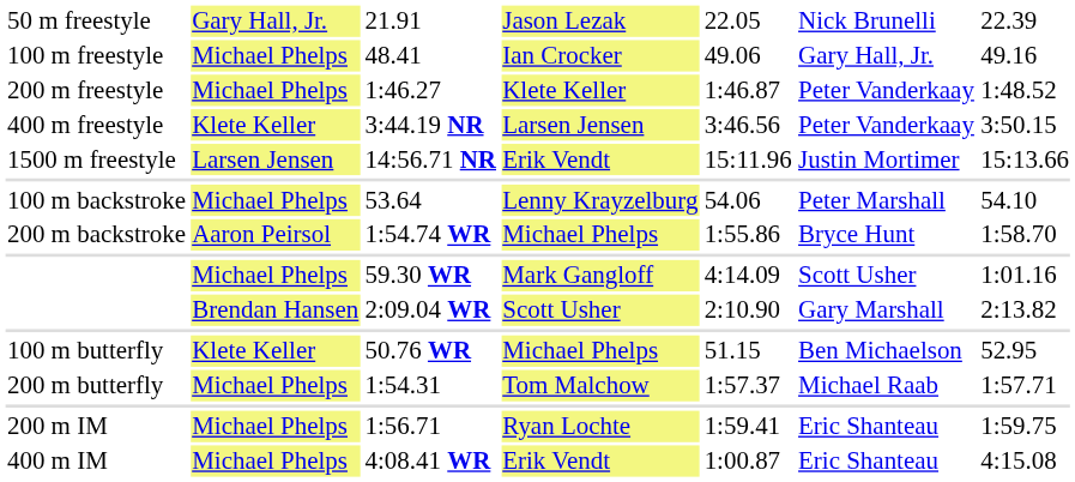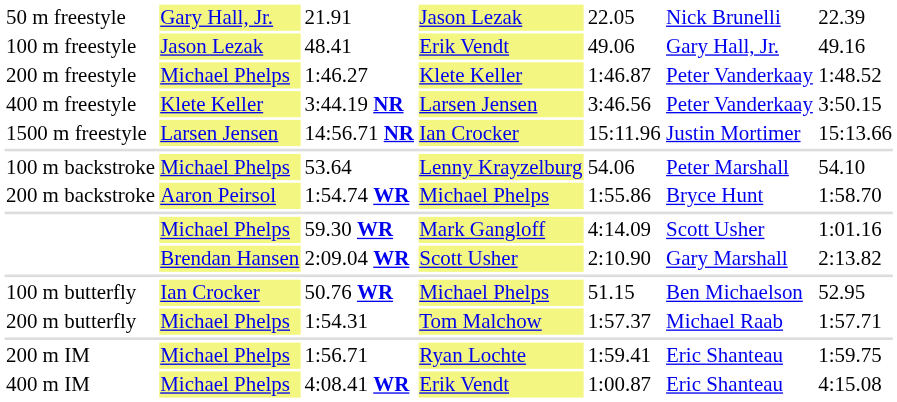48.41 | column 2: Michael Phelps -> Jason Lezak
48.41 | column 4: Ian Crocker -> Erik Vendt
14:56.71 NR | column 4: Erik Vendt -> Ian Crocker
50.76 WR | column 2: Klete Keller -> Ian Crocker
